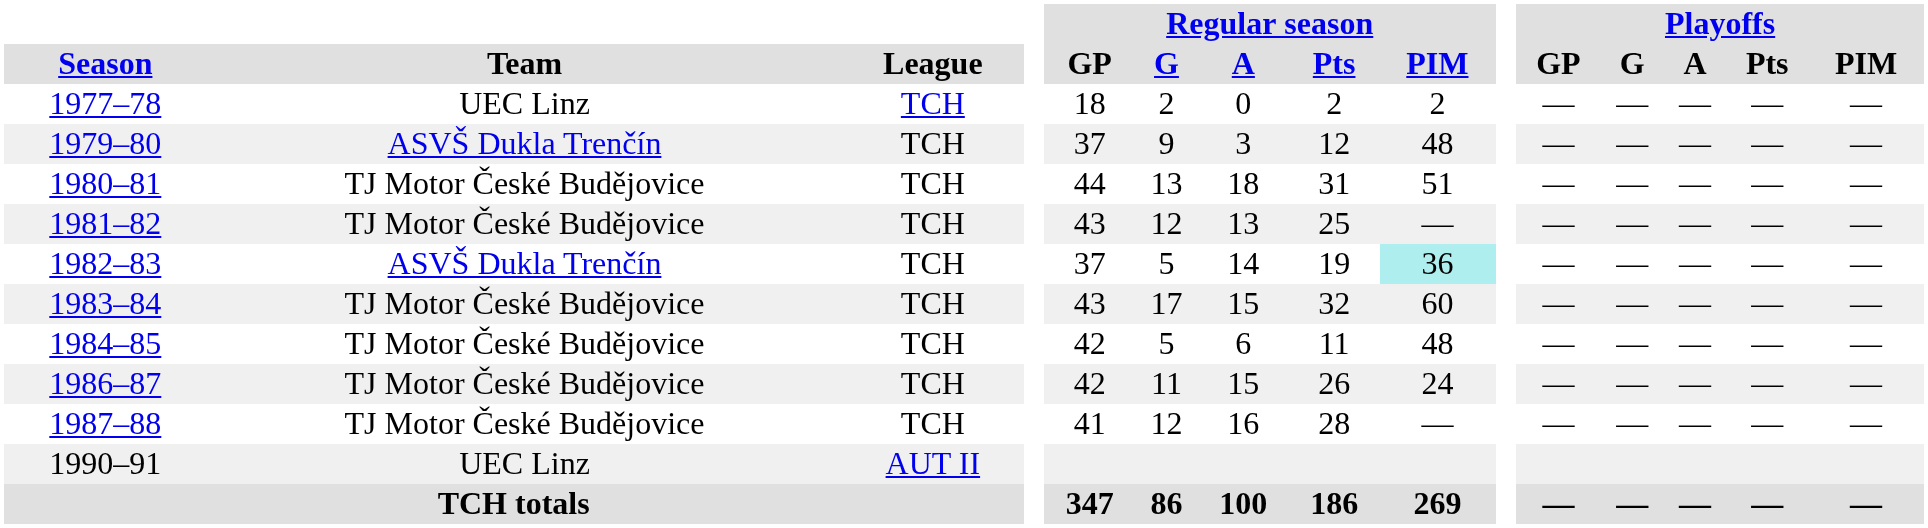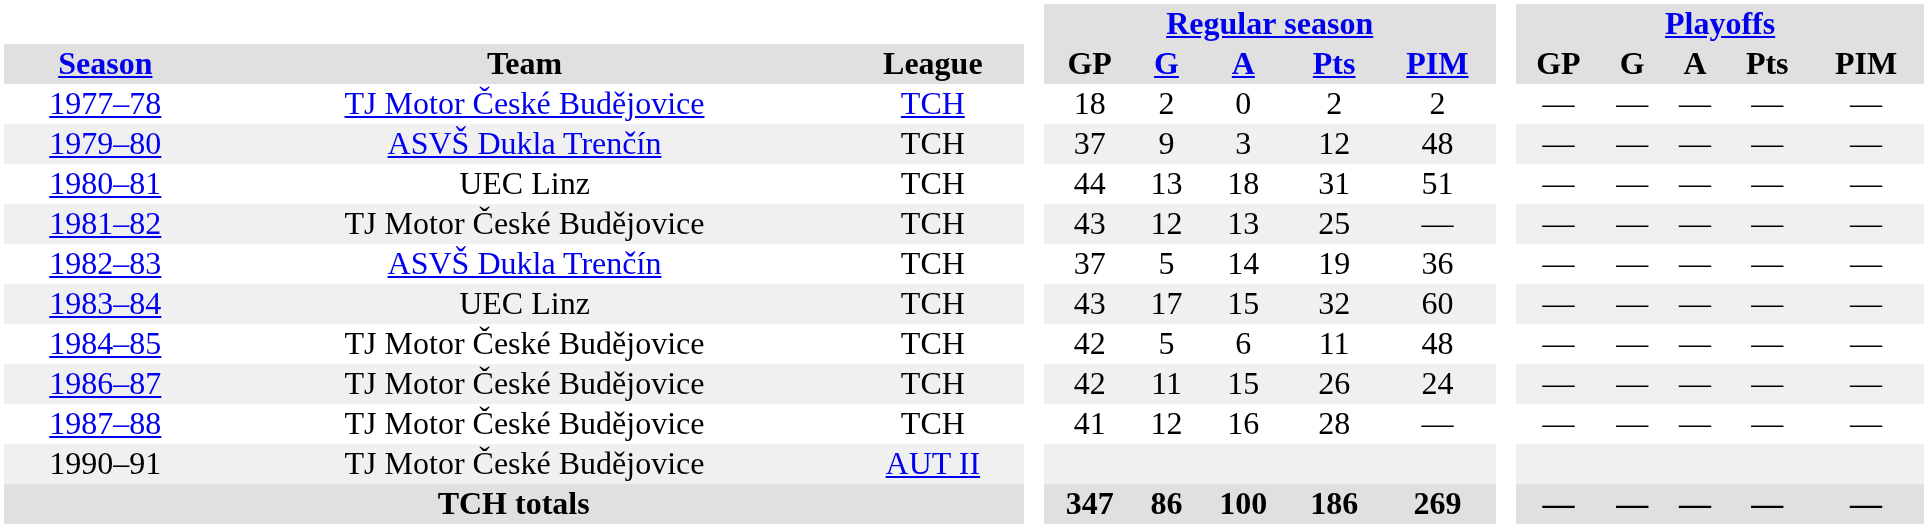1977–78 | Team: UEC Linz -> TJ Motor České Budějovice
1980–81 | Team: TJ Motor České Budějovice -> UEC Linz
1982–83 | Regular season / PIM: paleturquoise background -> no background
1983–84 | Team: TJ Motor České Budějovice -> UEC Linz
1990–91 | Team: UEC Linz -> TJ Motor České Budějovice
